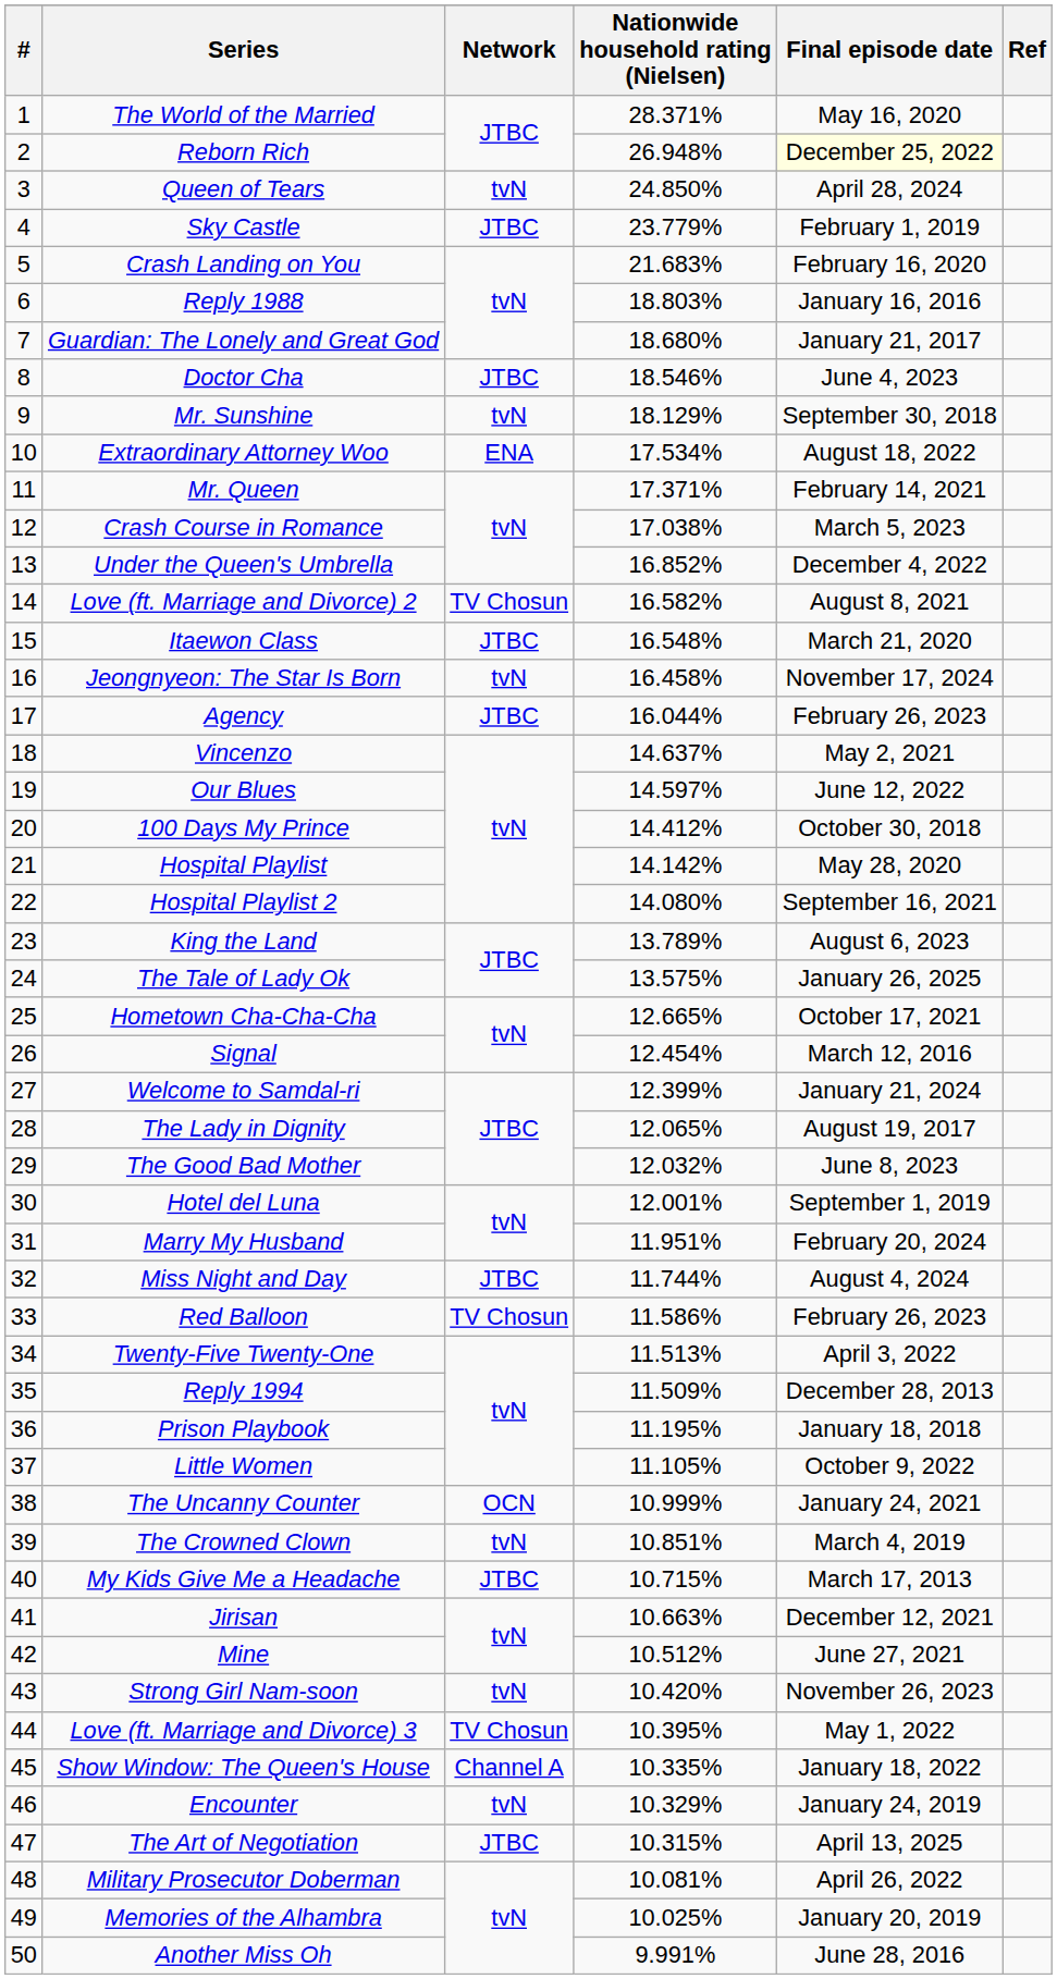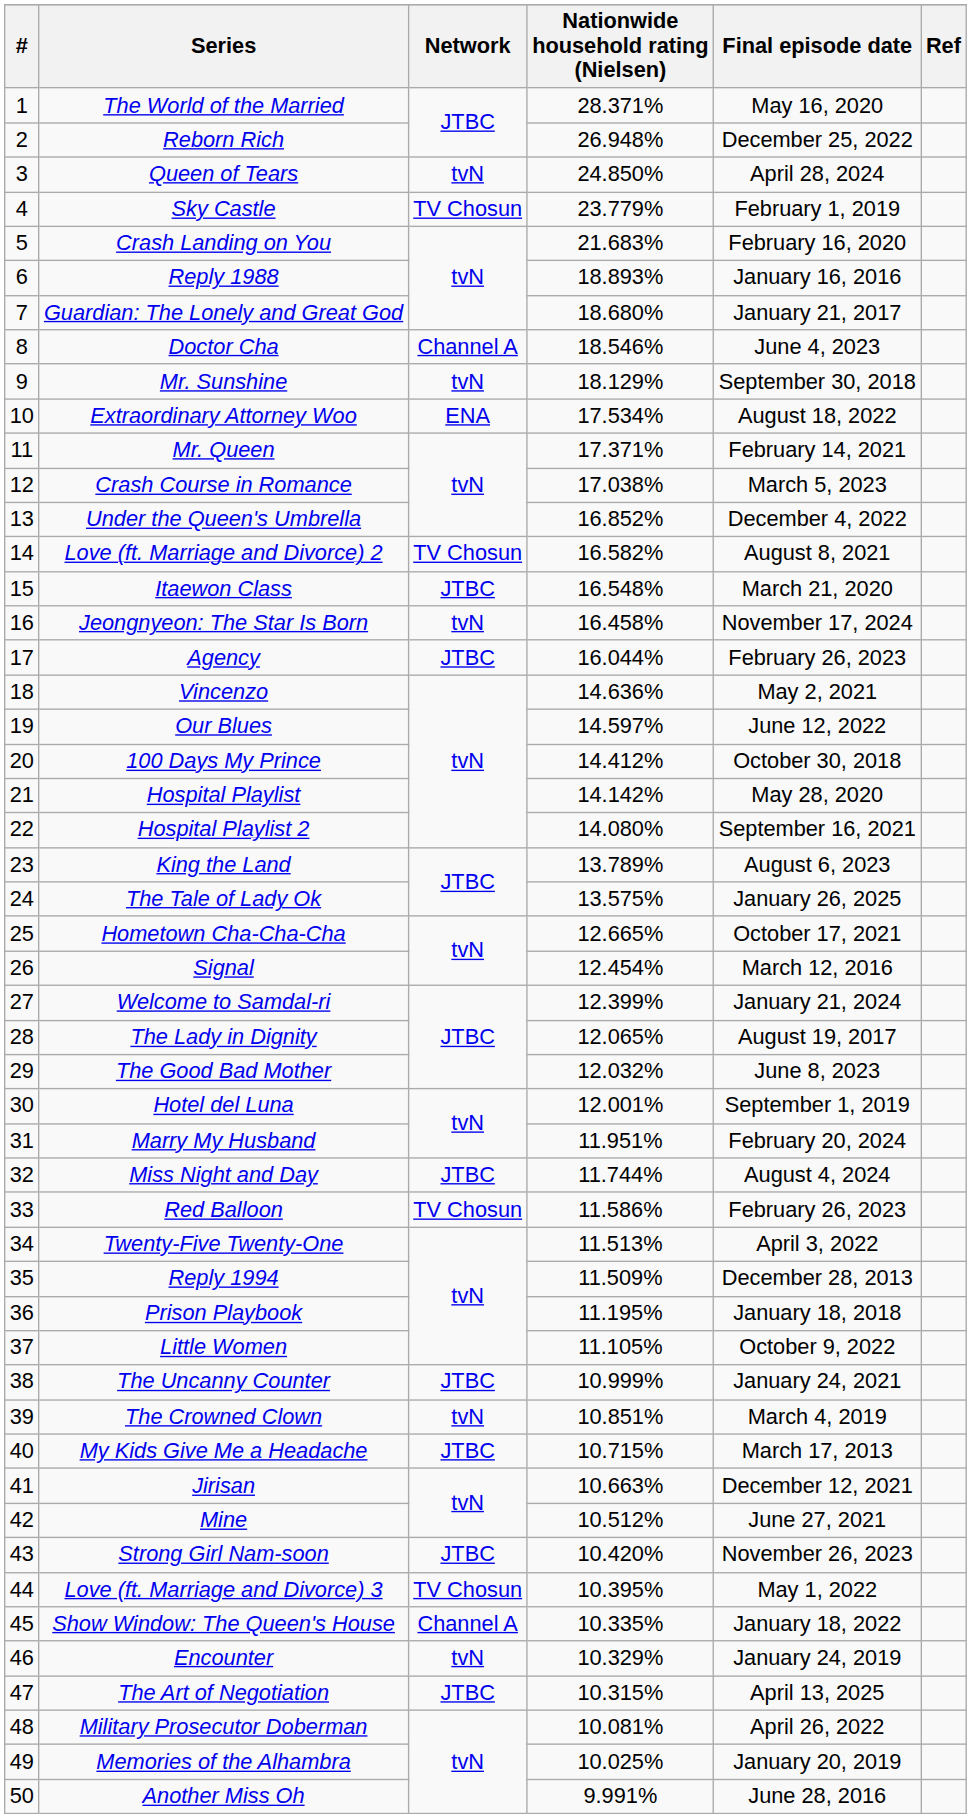Reborn Rich | Final episode date: lightyellow background -> no background
Sky Castle | Network: JTBC -> TV Chosun
Reply 1988 | Nationwide household rating (Nielsen): 18.803% -> 18.893%
Doctor Cha | Network: JTBC -> Channel A
Vincenzo | Nationwide household rating (Nielsen): 14.637% -> 14.636%
The Uncanny Counter | Network: OCN -> JTBC
Strong Girl Nam-soon | Network: tvN -> JTBC
